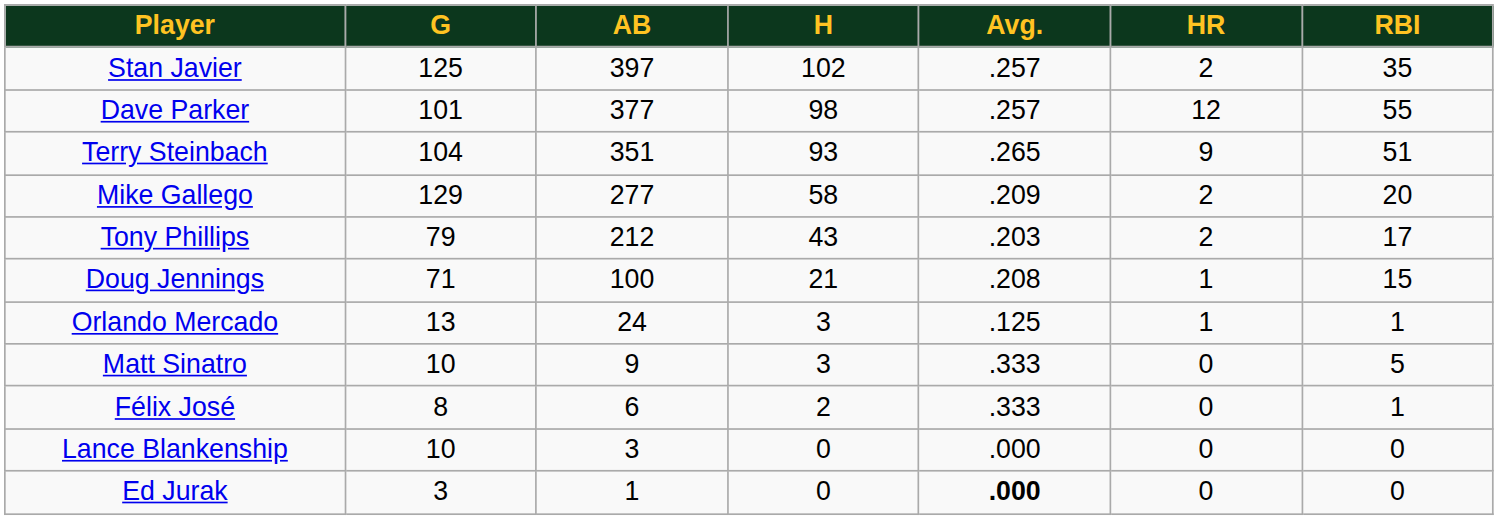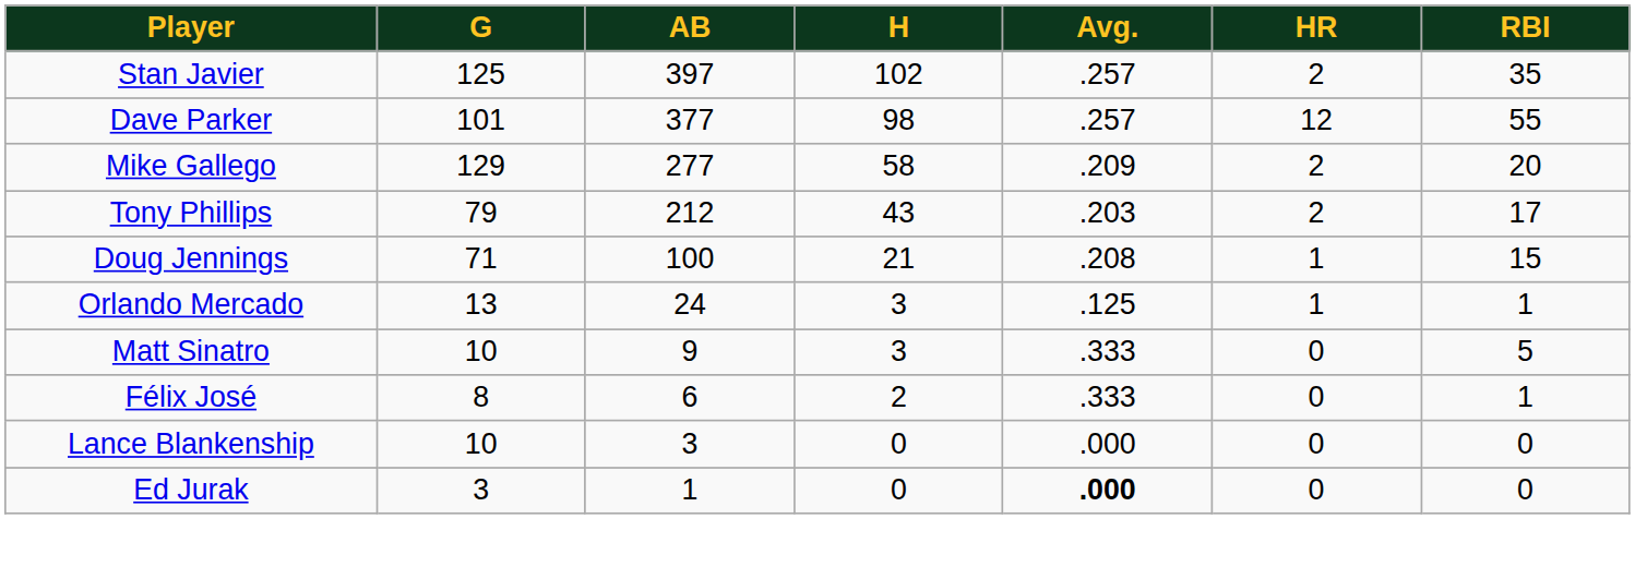- row: Terry Steinbach | 104 | 351 | 93 | .265 | 9 | 51
